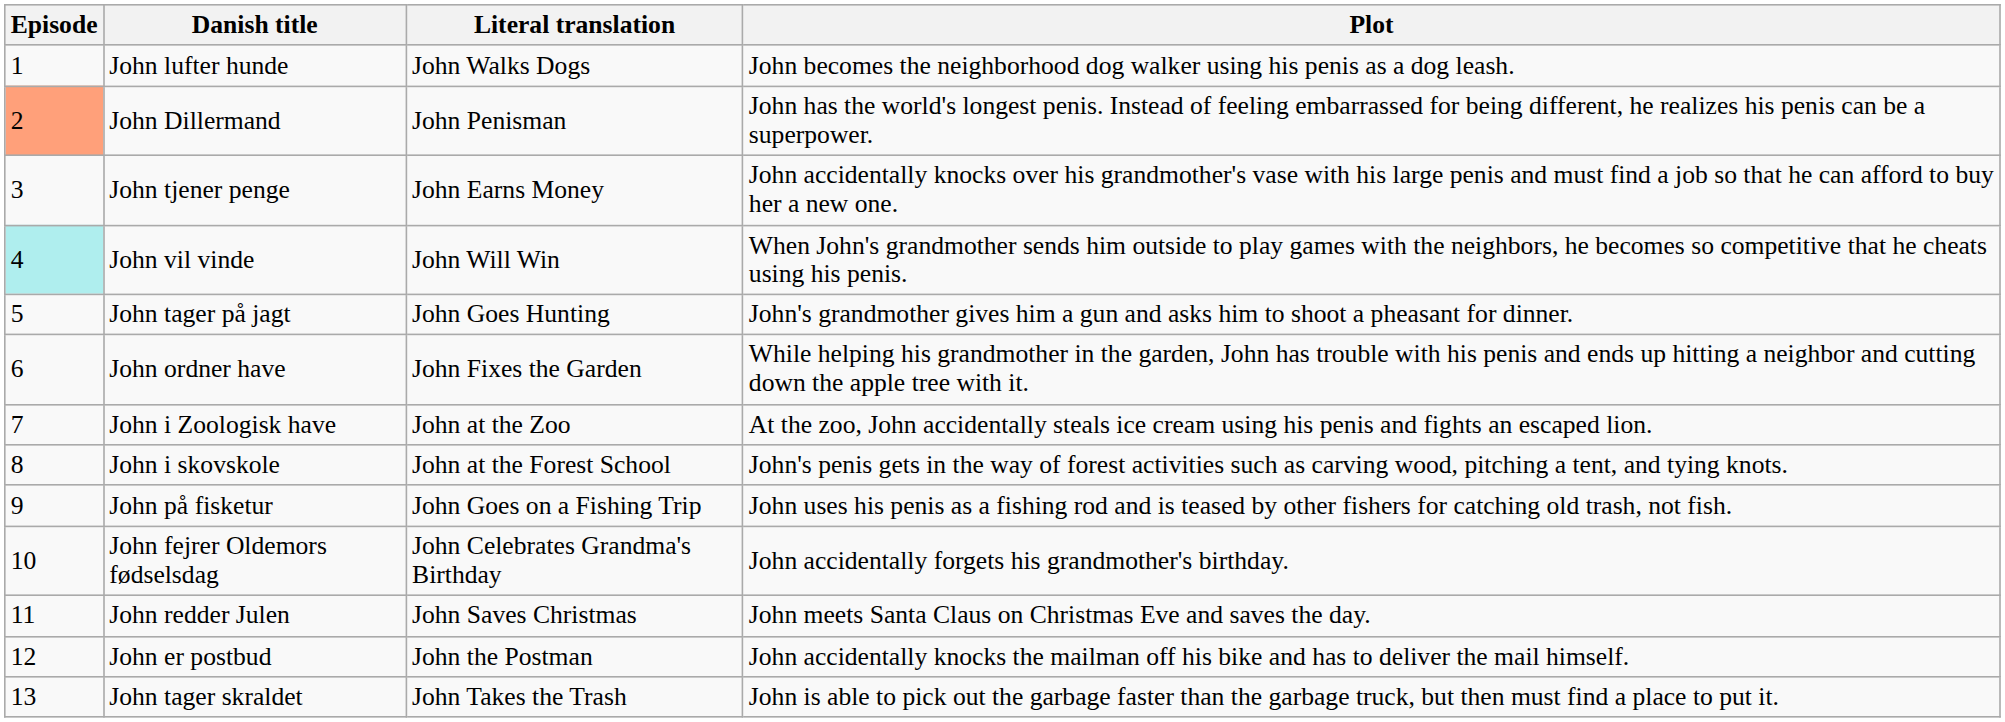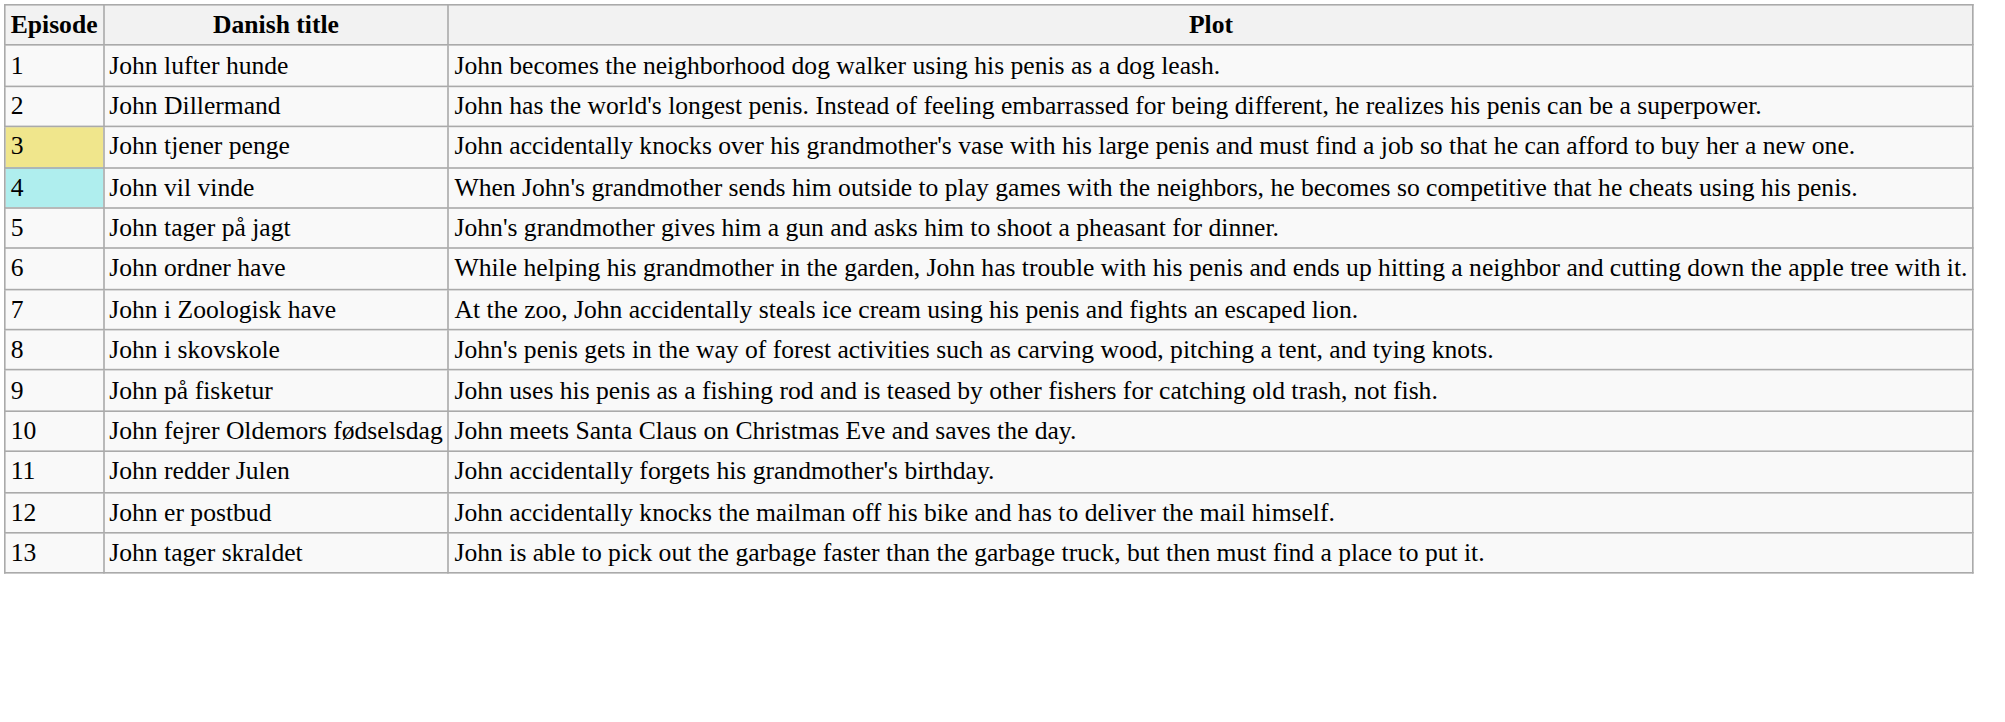- column: Literal translation | John Walks Dogs | John Penisman | John Earns Money | John Will Win | John Goes Hunting | John Fixes the Garden | John at the Zoo | John at the Forest School | John Goes on a Fishing Trip | John Celebrates Grandma's Birthday | John Saves Christmas | John the Postman | John Takes the Trash
John Dillermand | Episode: lightsalmon background -> no background
John tjener penge | Episode: no background -> khaki background
John fejrer Oldemors fødselsdag | Plot: John accidentally forgets his grandmother's birthday. -> John meets Santa Claus on Christmas Eve and saves the day.
John redder Julen | Plot: John meets Santa Claus on Christmas Eve and saves the day. -> John accidentally forgets his grandmother's birthday.
